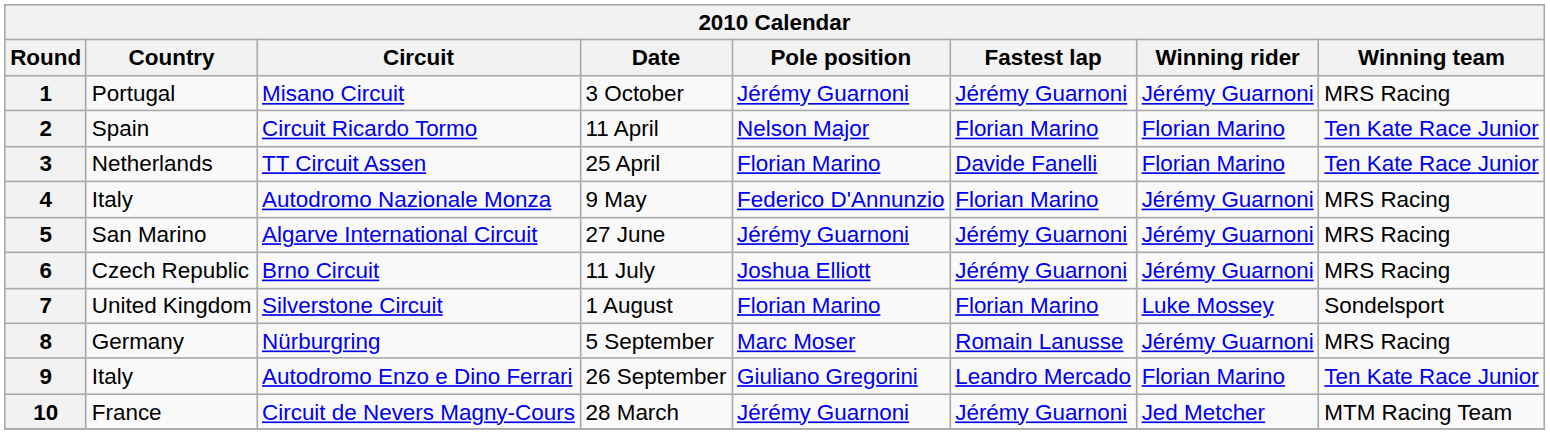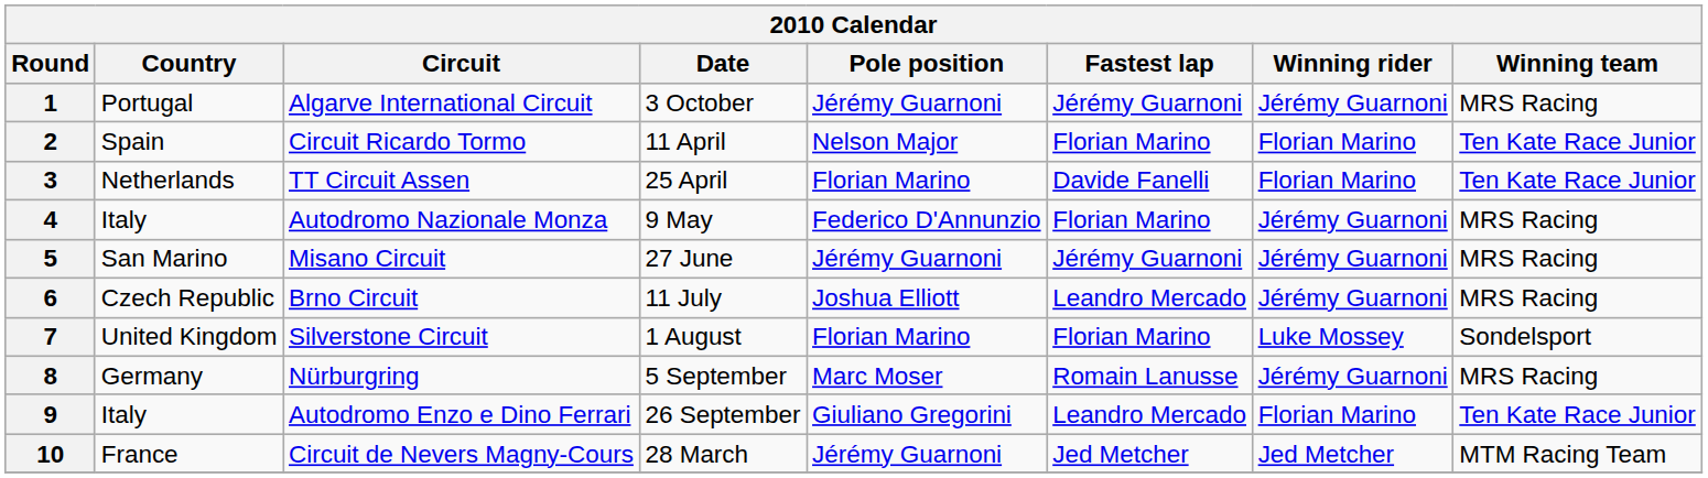1 | Circuit: Misano Circuit -> Algarve International Circuit
5 | Circuit: Algarve International Circuit -> Misano Circuit
6 | Fastest lap: Jérémy Guarnoni -> Leandro Mercado
10 | Fastest lap: Jérémy Guarnoni -> Jed Metcher
